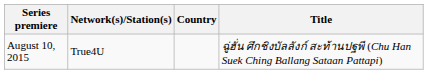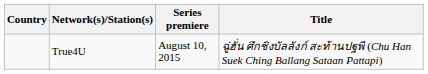columns swapped: Country <-> Series premiere
